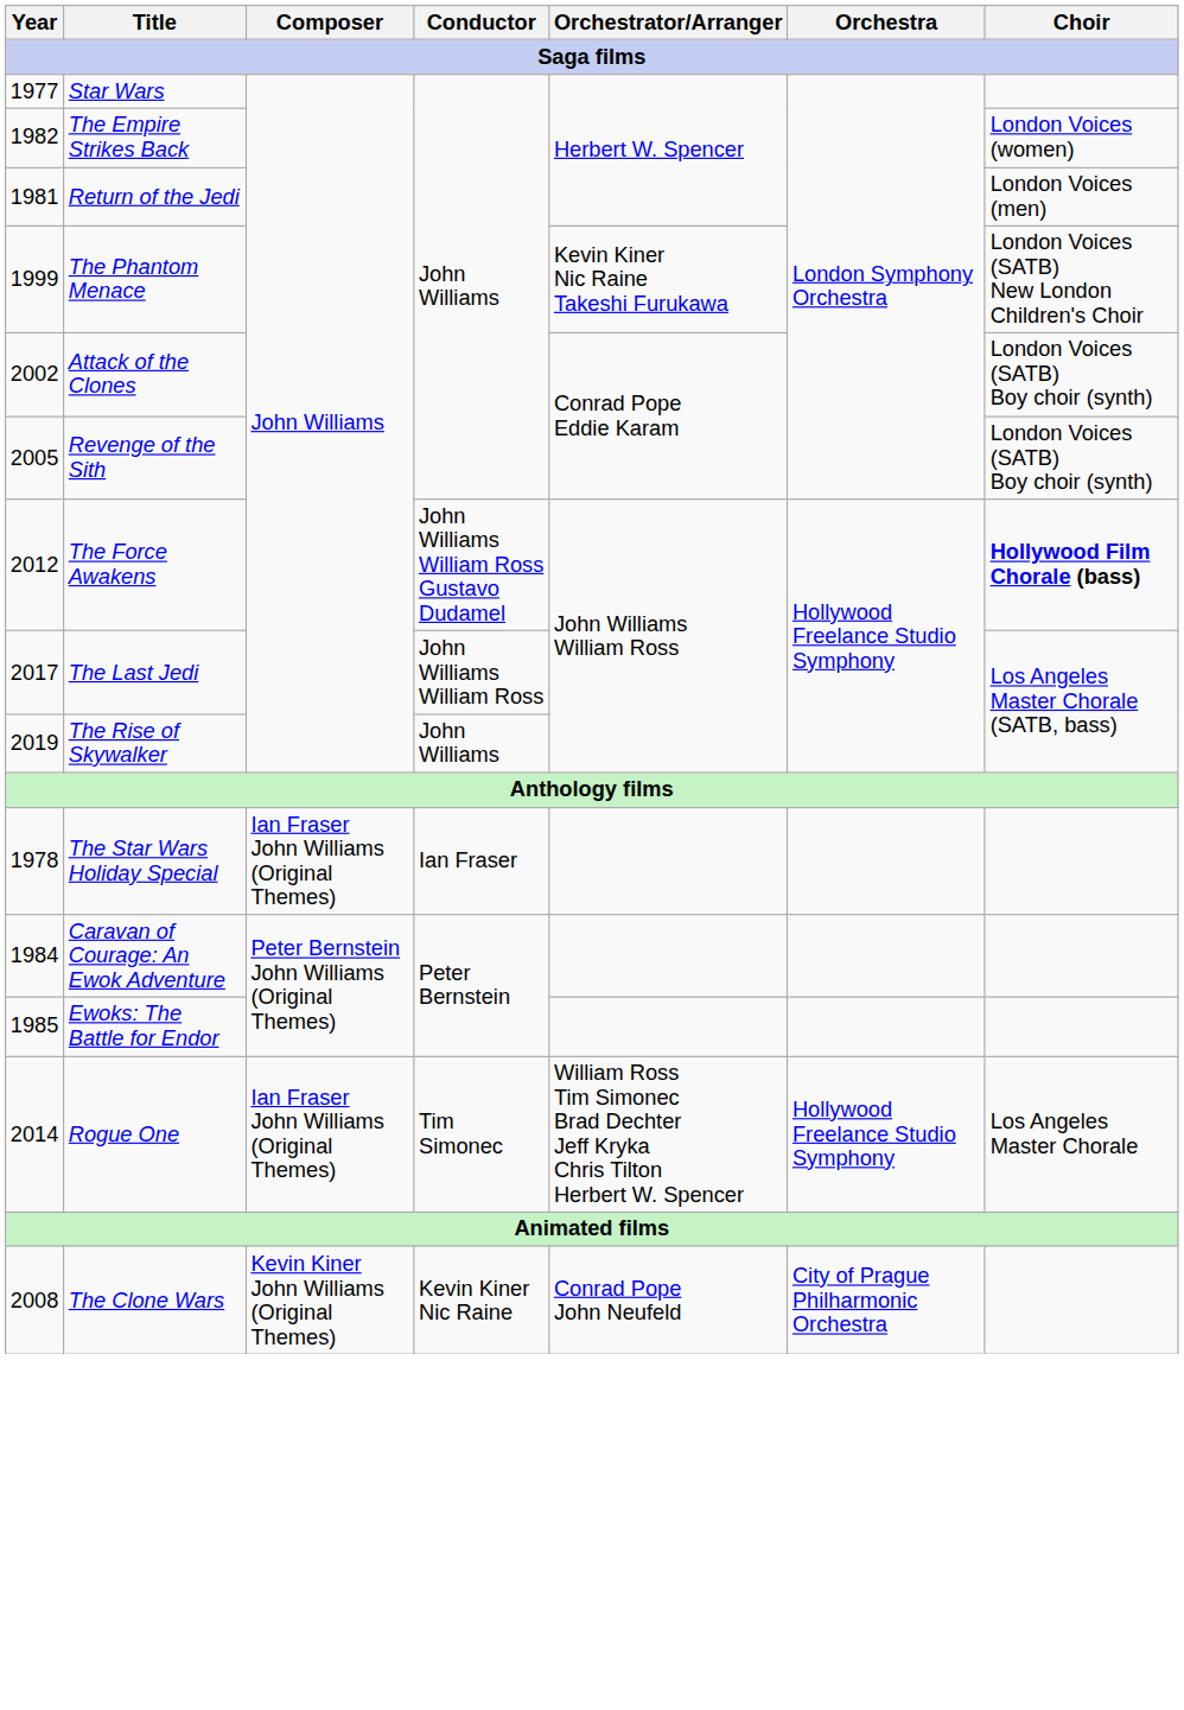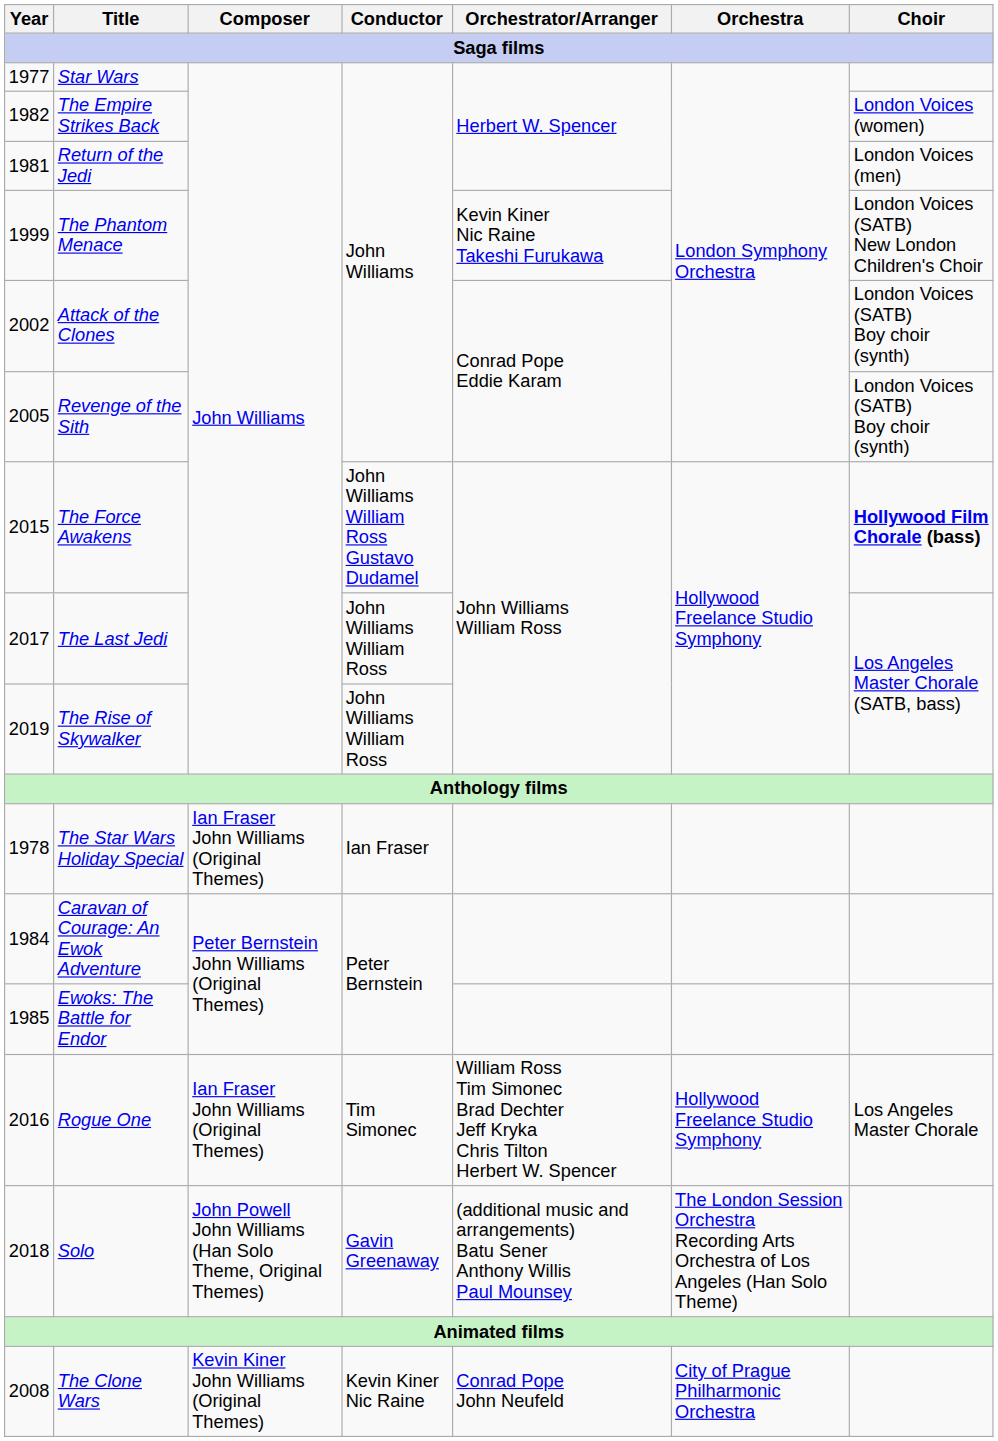The Force Awakens | Year: 2012 -> 2015
The Rise of Skywalker | Conductor: John Williams -> John Williams William Ross
Rogue One | Year: 2014 -> 2016
+ row: 2018 | Solo | John Powell John Williams (Han Solo Theme, Original Themes) | Gavin Greenaway | (additional music and arrangements) Batu Sener Anthony Willis Paul Mounsey | The London Session Orchestra Recording Arts Orchestra of Los Angeles (Han Solo Theme)
